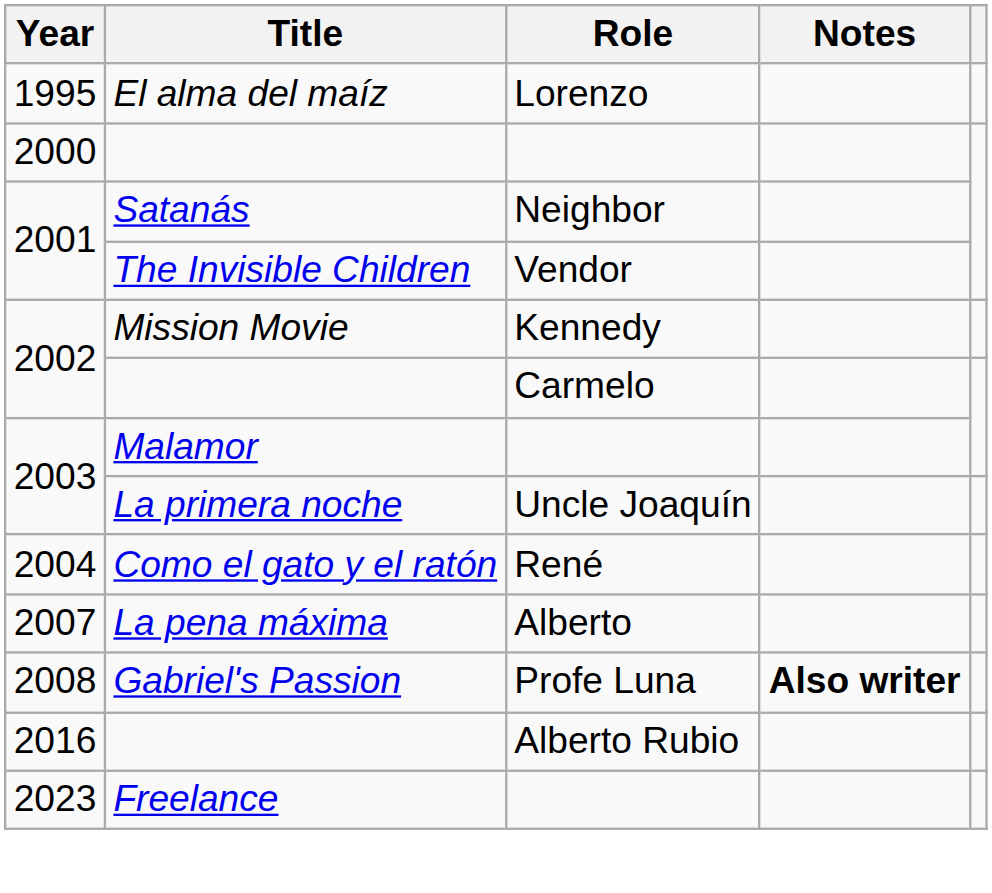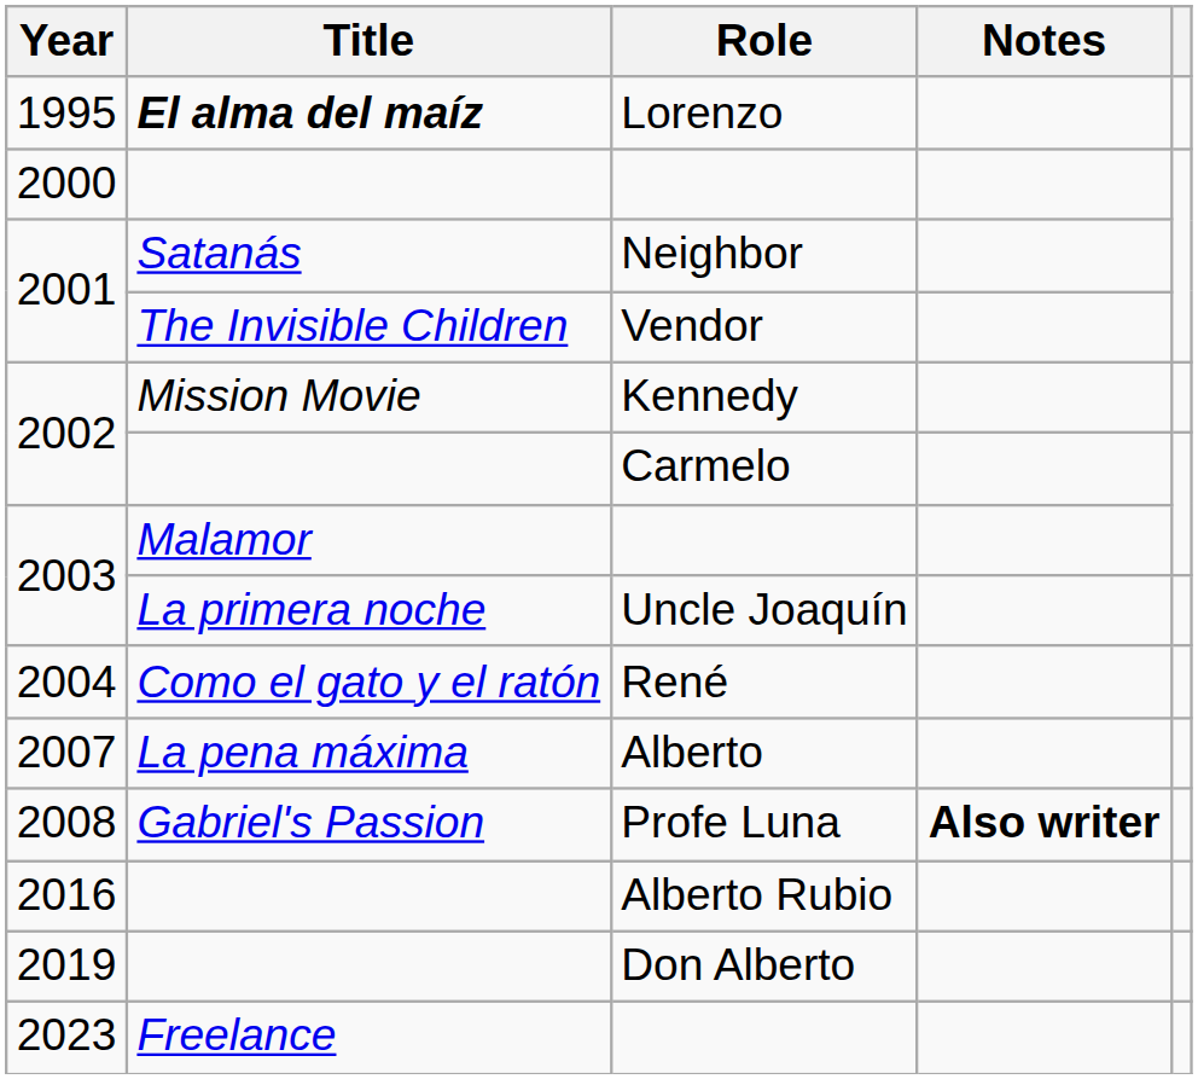Lorenzo | Title: normal -> bold
+ row: 2019 | Don Alberto
